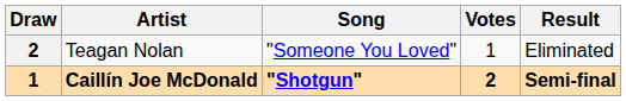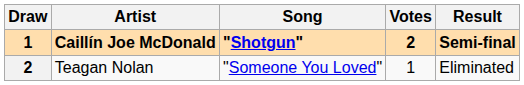rows swapped: Caillín Joe McDonald <-> Teagan Nolan
